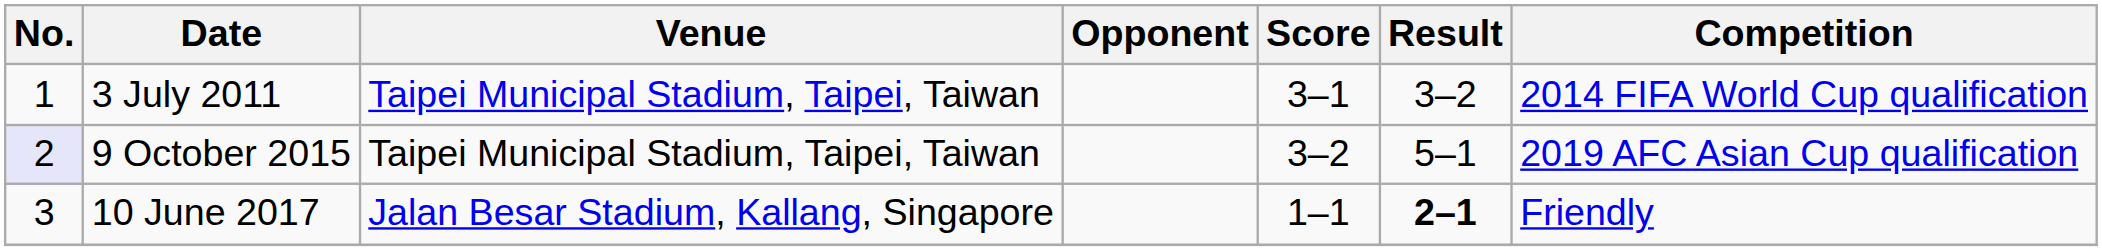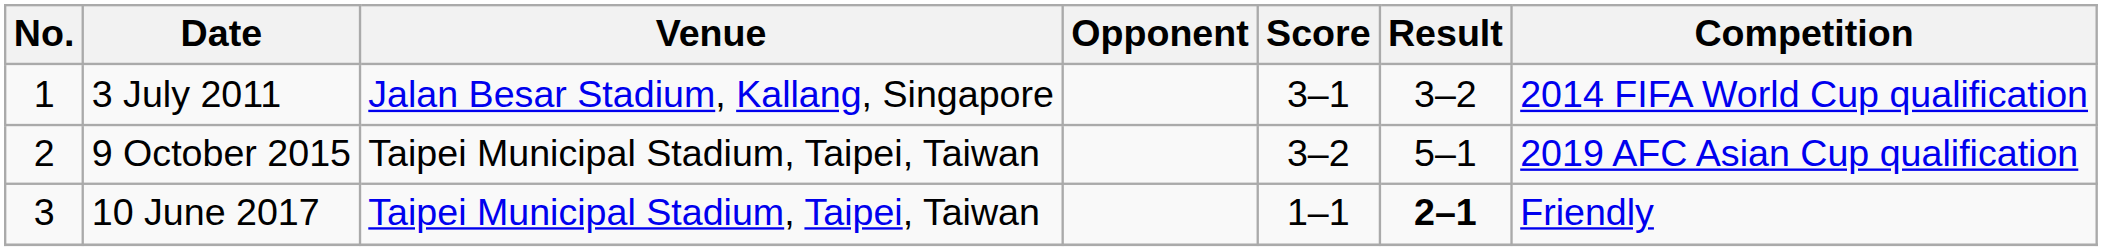3 July 2011 | Venue: Taipei Municipal Stadium, Taipei, Taiwan -> Jalan Besar Stadium, Kallang, Singapore
9 October 2015 | No.: lavender background -> no background
10 June 2017 | Venue: Jalan Besar Stadium, Kallang, Singapore -> Taipei Municipal Stadium, Taipei, Taiwan
